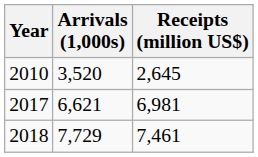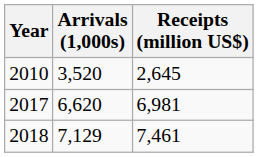2017 | Arrivals (1,000s): 6,621 -> 6,620
2018 | Arrivals (1,000s): 7,729 -> 7,129
